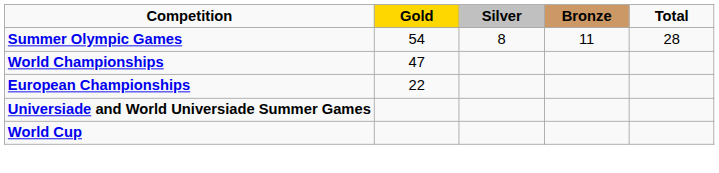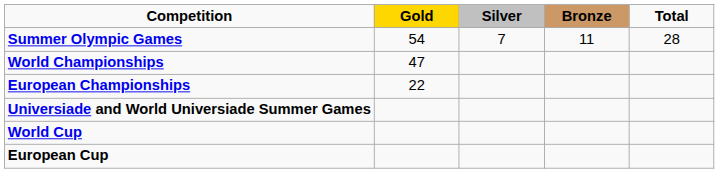Summer Olympic Games | Silver: 8 -> 7
+ row: European Cup
